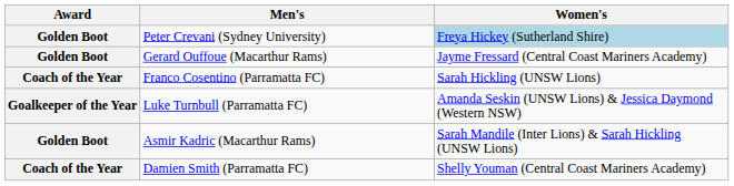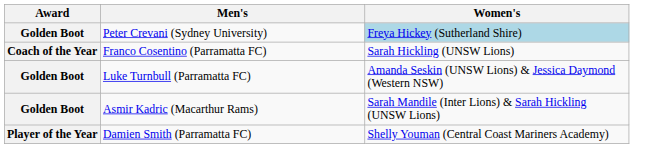- row: Golden Boot | Gerard Ouffoue (Macarthur Rams) | Jayme Fressard (Central Coast Mariners Academy)
Luke Turnbull (Parramatta FC) | Award: Goalkeeper of the Year -> Golden Boot
Damien Smith (Parramatta FC) | Award: Coach of the Year -> Player of the Year
